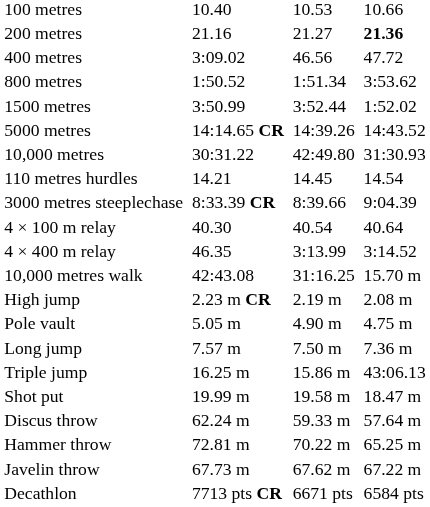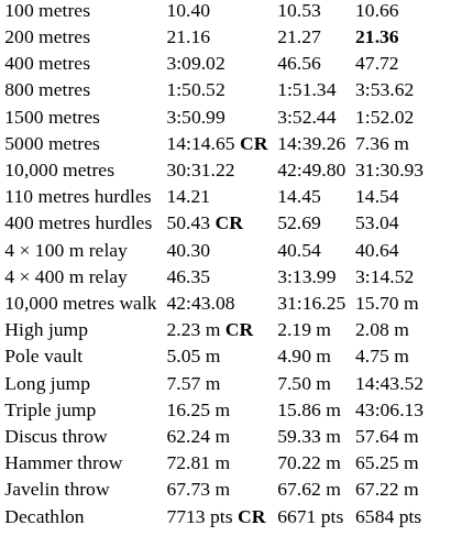5000 metres | column 7: 14:43.52 -> 7.36 m
+ row: 400 metres hurdles | 50.43 CR | 52.69 | 53.04
- row: 3000 metres steeplechase | 8:33.39 CR | 8:39.66 | 9:04.39
Long jump | column 7: 7.36 m -> 14:43.52
- row: Shot put | 19.99 m | 19.58 m | 18.47 m
